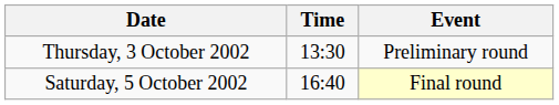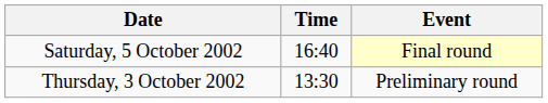rows swapped: Thursday, 3 October 2002 <-> Saturday, 5 October 2002
